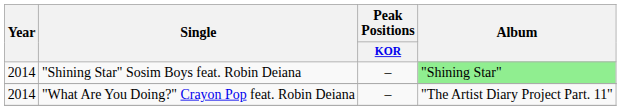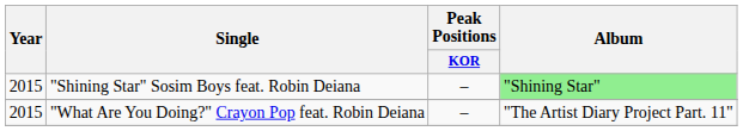"Shining Star" Sosim Boys feat. Robin Deiana | Year: 2014 -> 2015
"What Are You Doing?" Crayon Pop feat. Robin Deiana | Year: 2014 -> 2015
